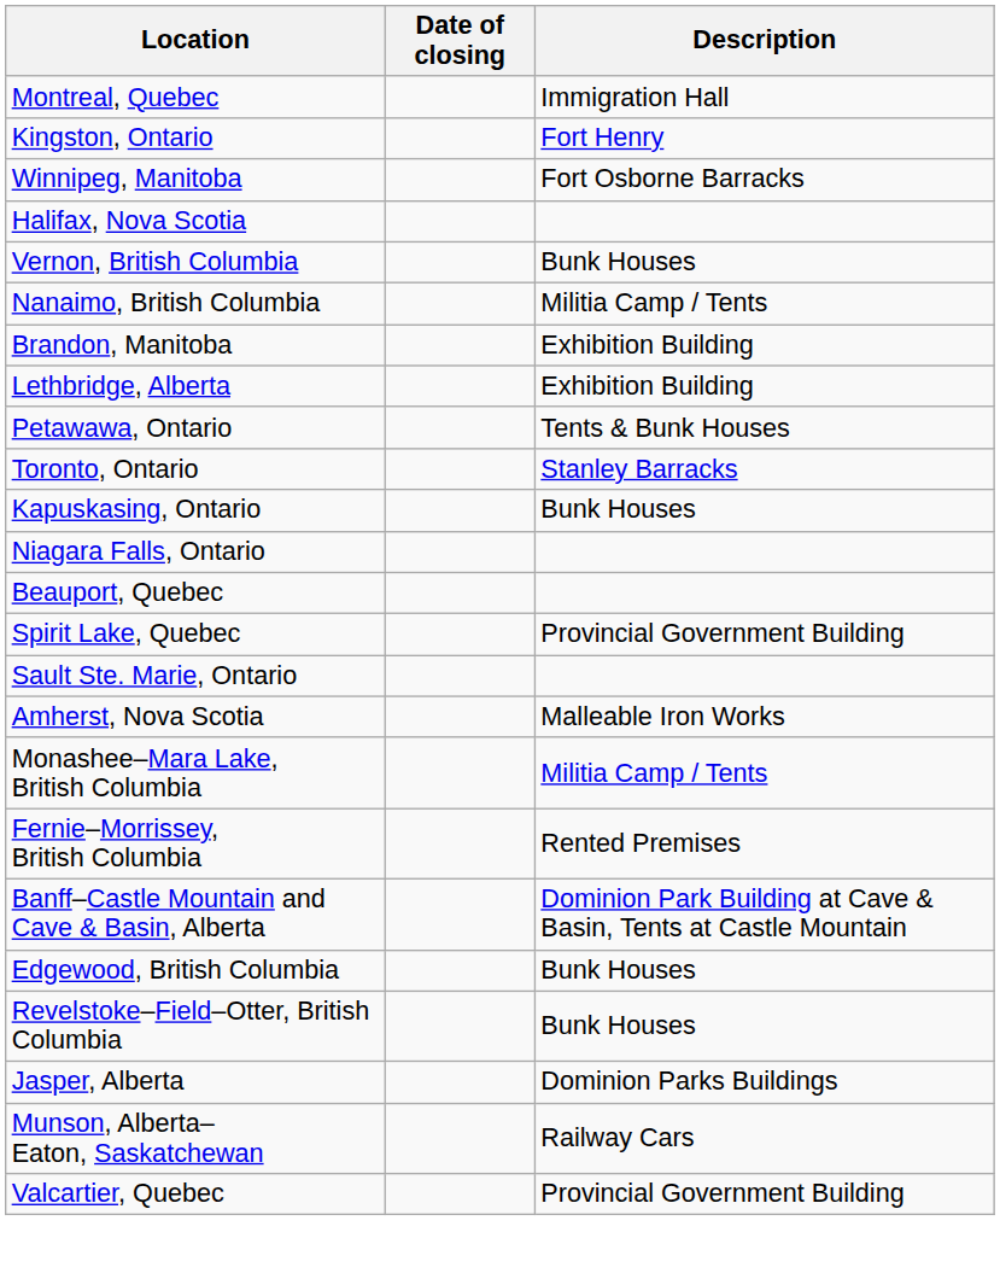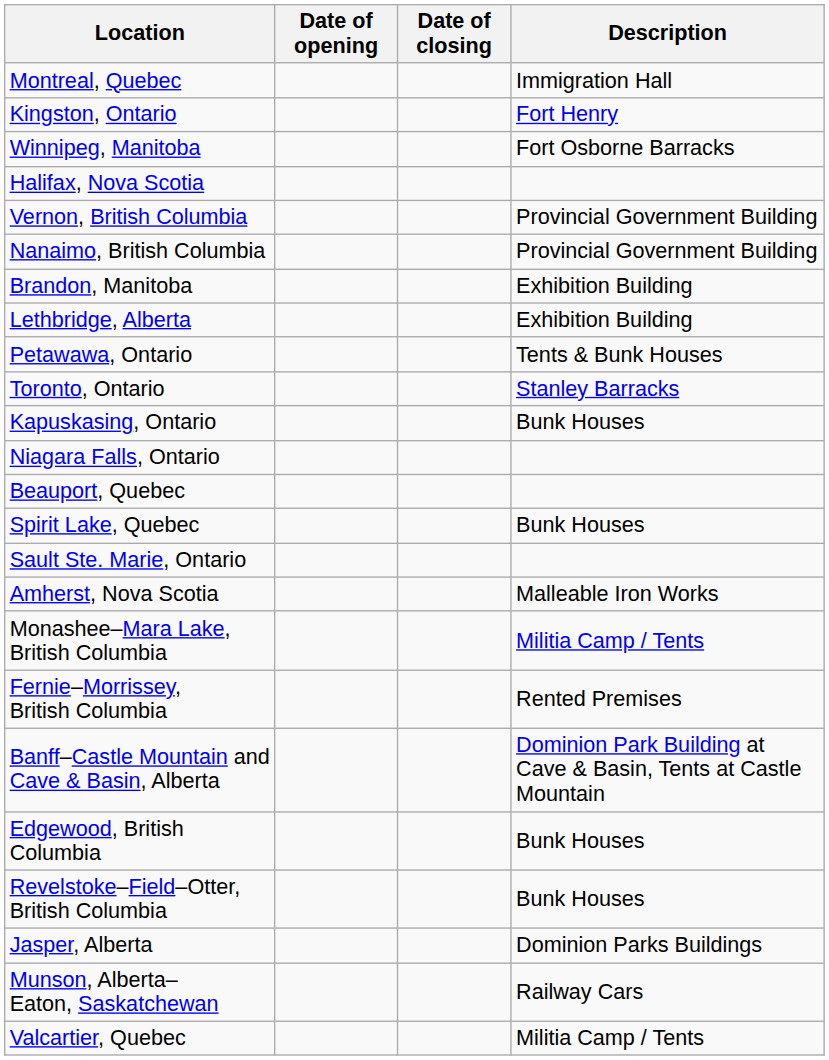+ column: Date of opening
Vernon, British Columbia | Description: Bunk Houses -> Provincial Government Building
Nanaimo, British Columbia | Description: Militia Camp / Tents -> Provincial Government Building
Spirit Lake, Quebec | Description: Provincial Government Building -> Bunk Houses
Valcartier, Quebec | Description: Provincial Government Building -> Militia Camp / Tents
